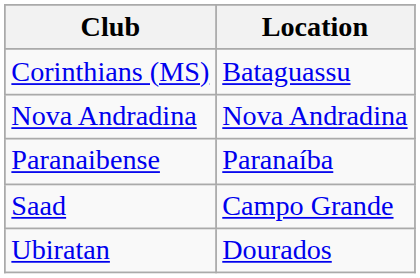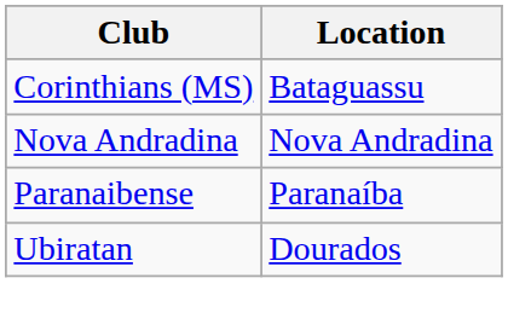- row: Saad | Campo Grande
